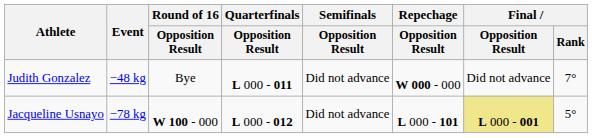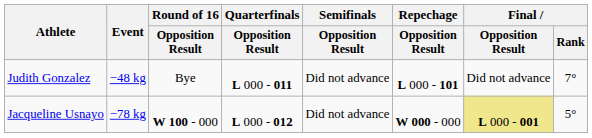Judith Gonzalez | Repechage / Opposition Result: W 000 - 000 -> L 000 - 101
Jacqueline Usnayo | Repechage / Opposition Result: L 000 - 101 -> W 000 - 000
